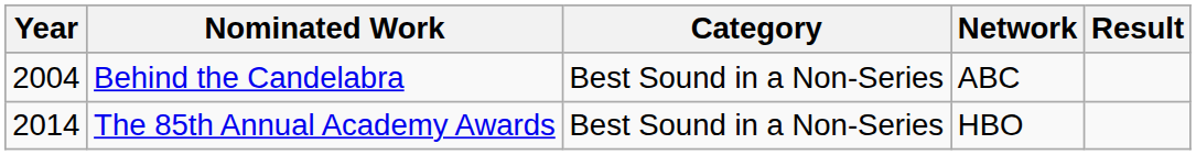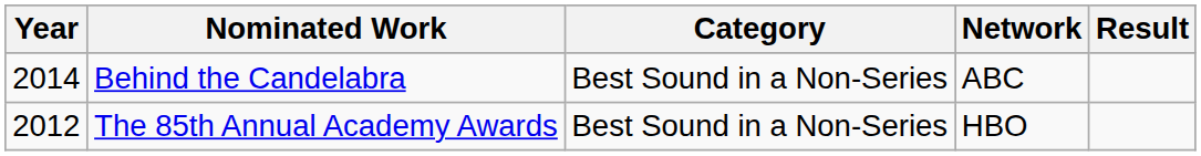Behind the Candelabra | Year: 2004 -> 2014
The 85th Annual Academy Awards | Year: 2014 -> 2012
